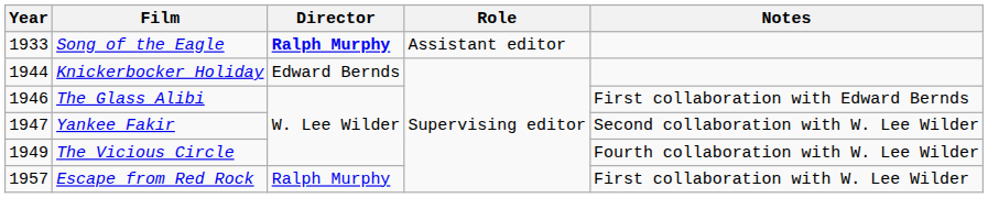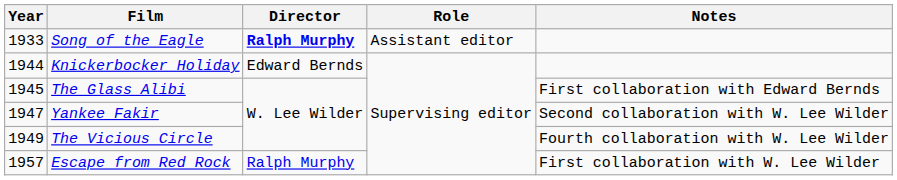The Glass Alibi | Year: 1946 -> 1945
